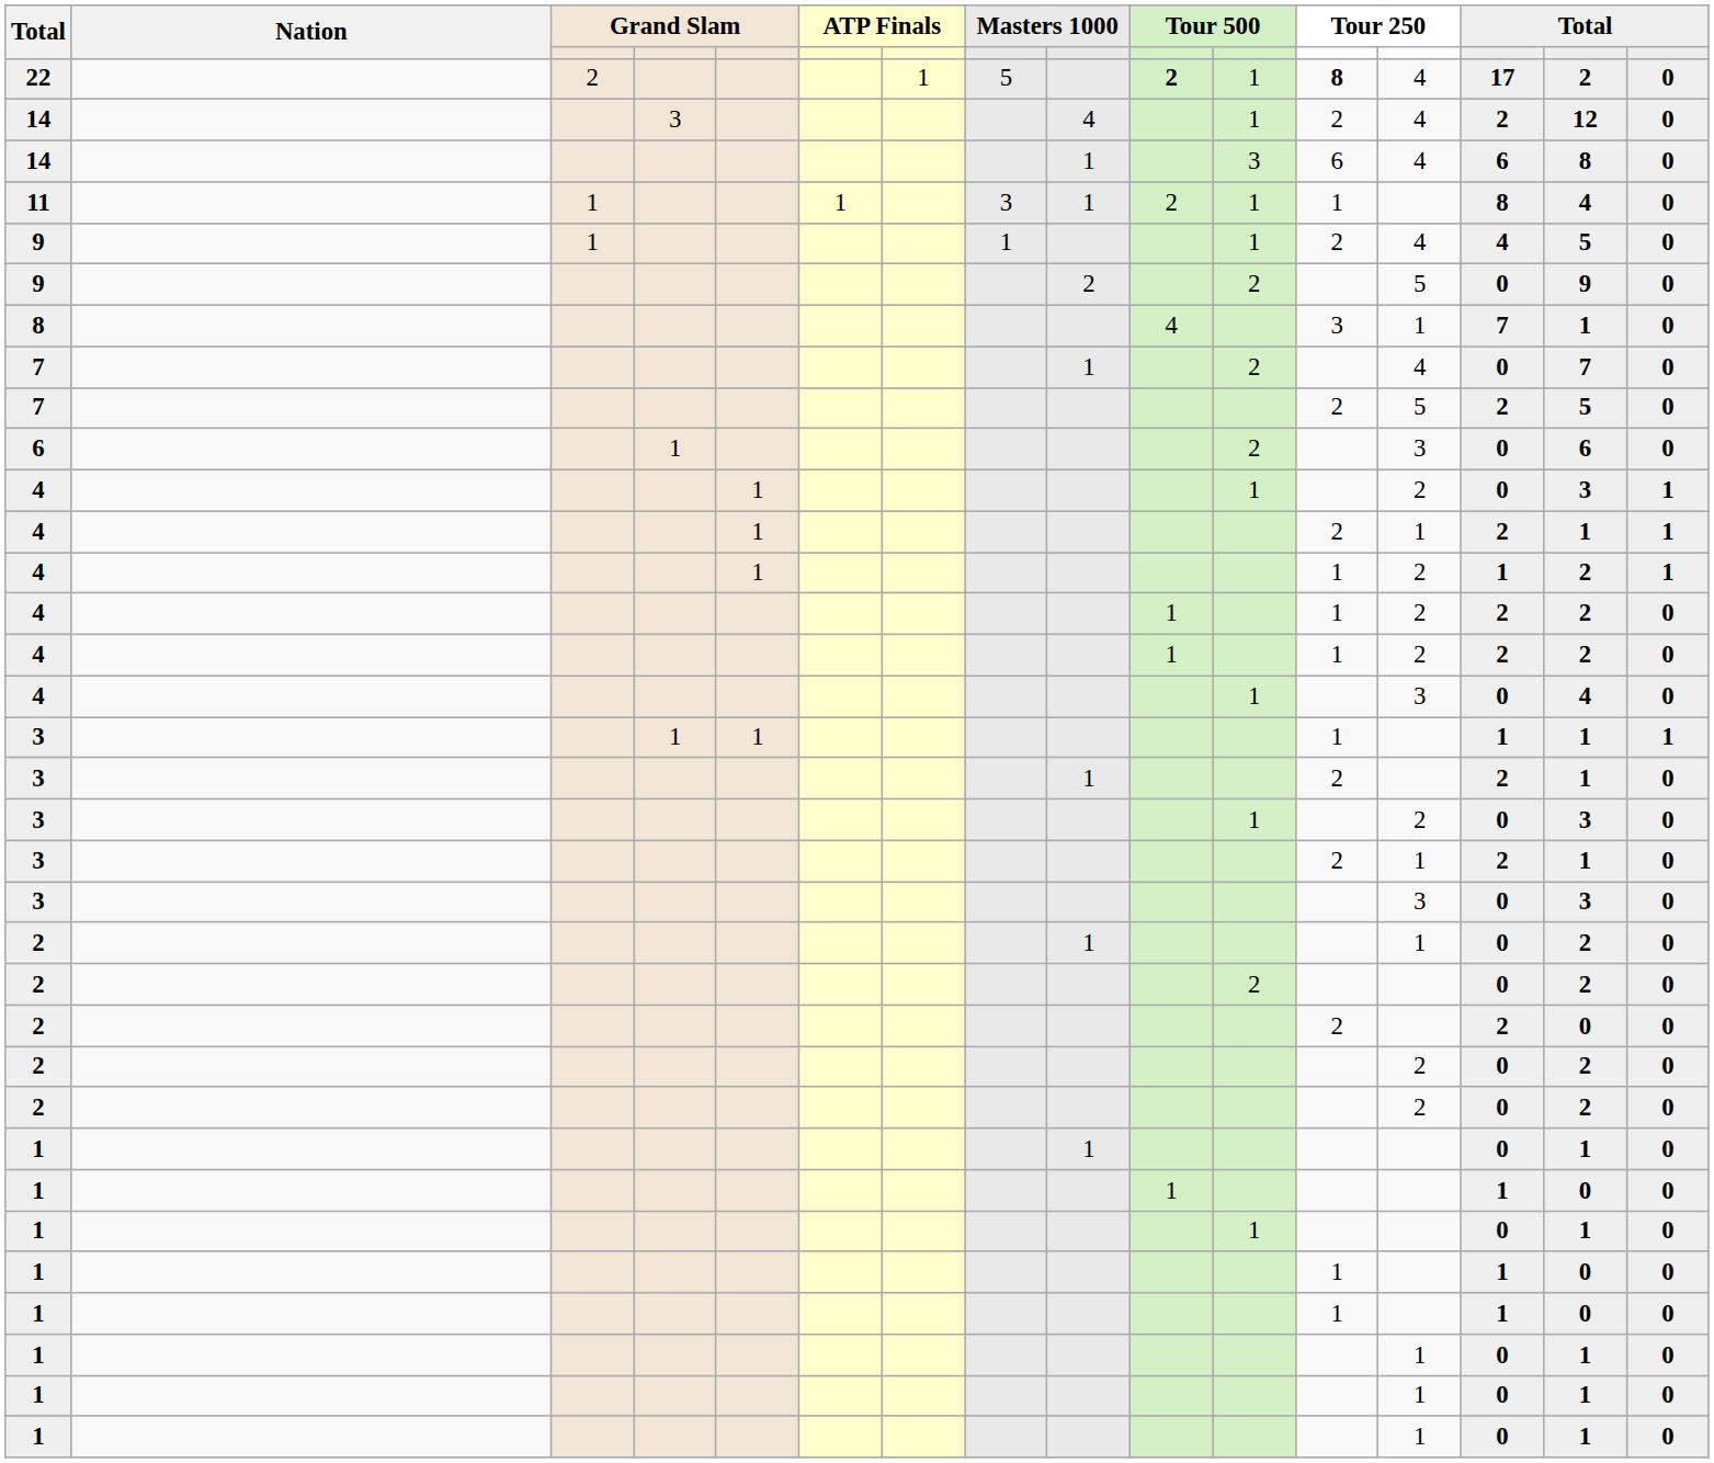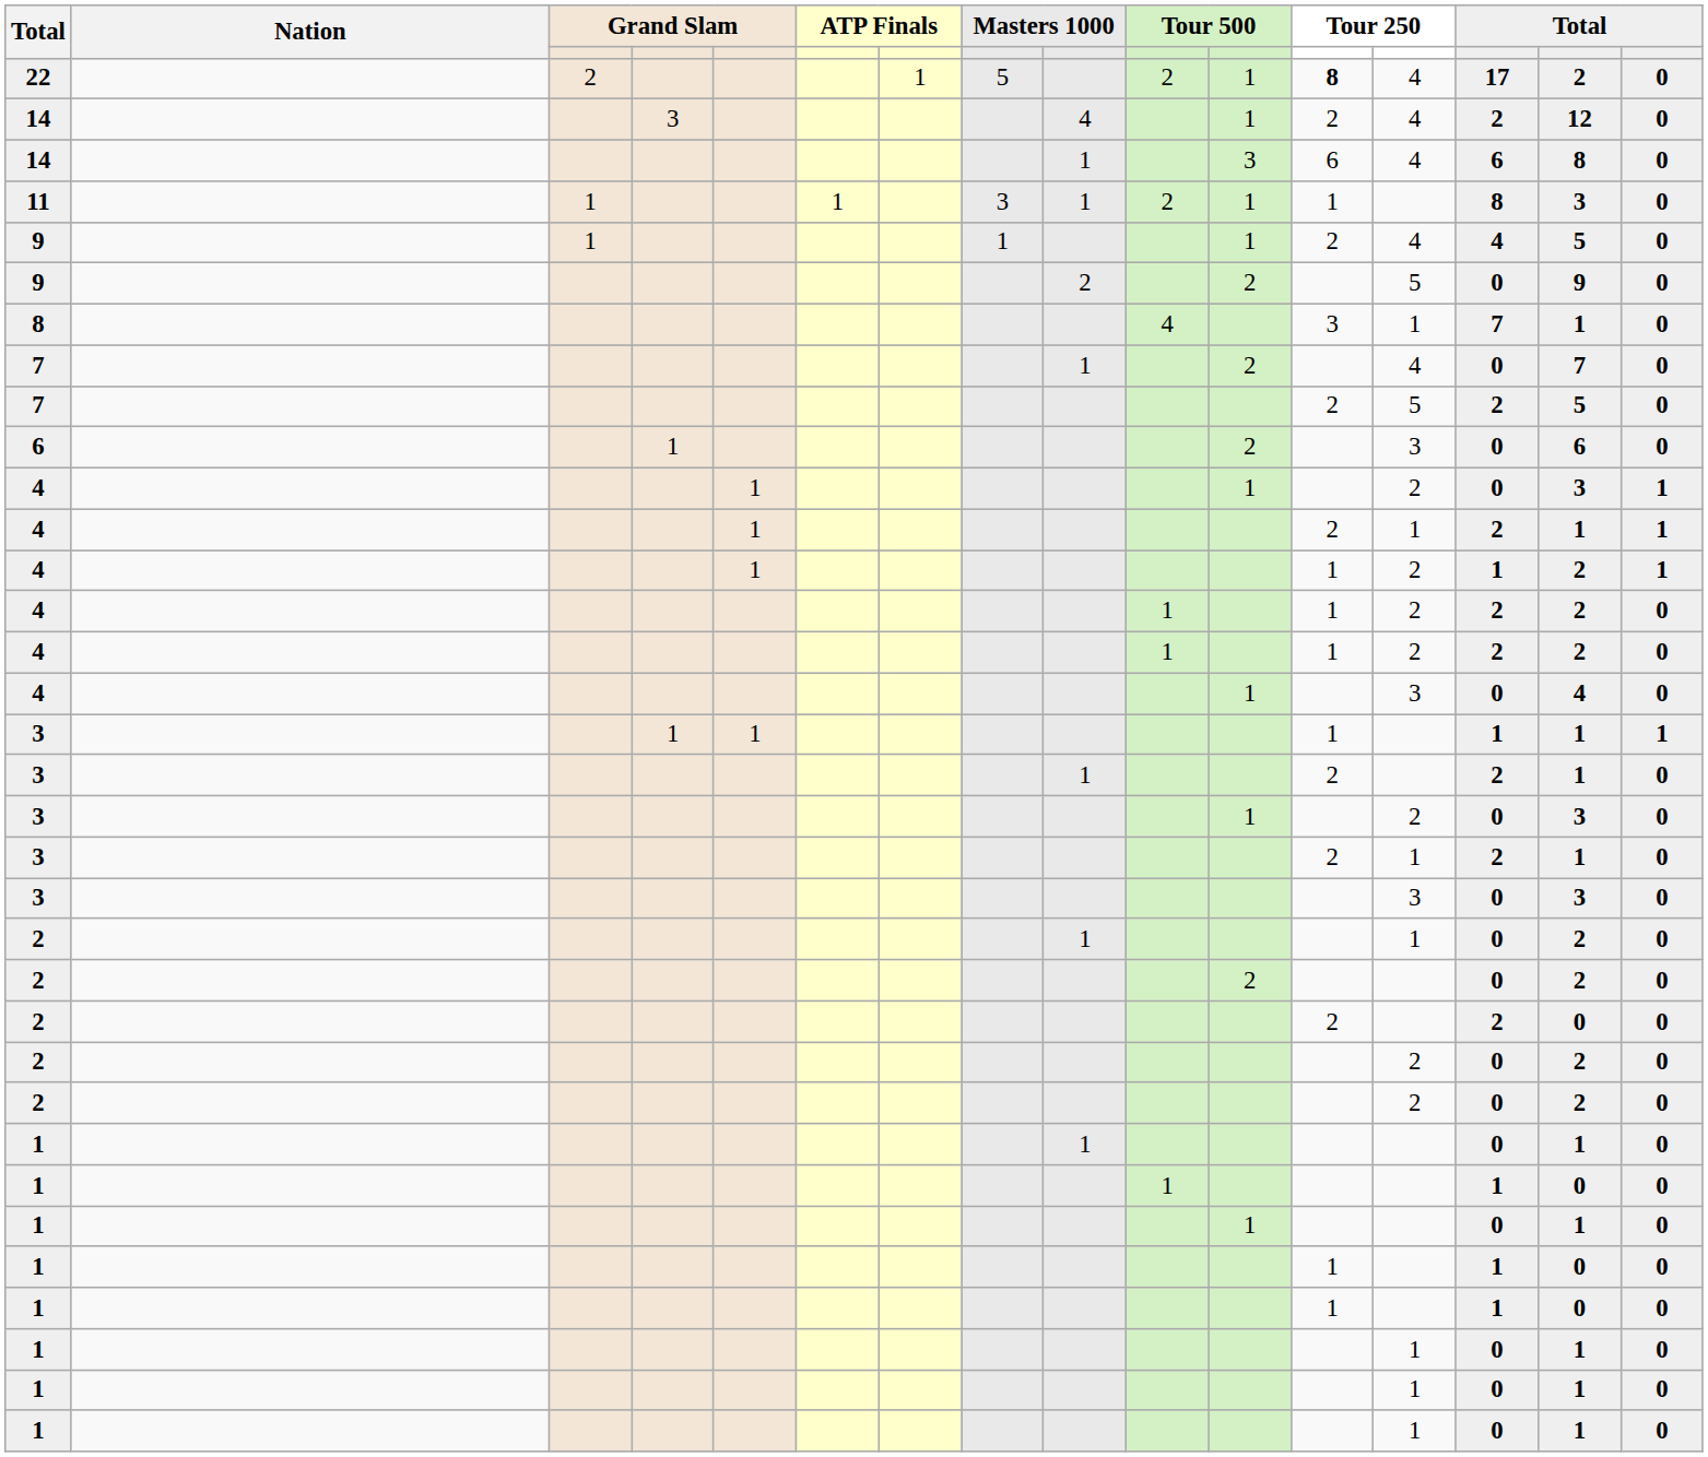22 | column 10: bold -> normal
11 | column 15: 4 -> 3
